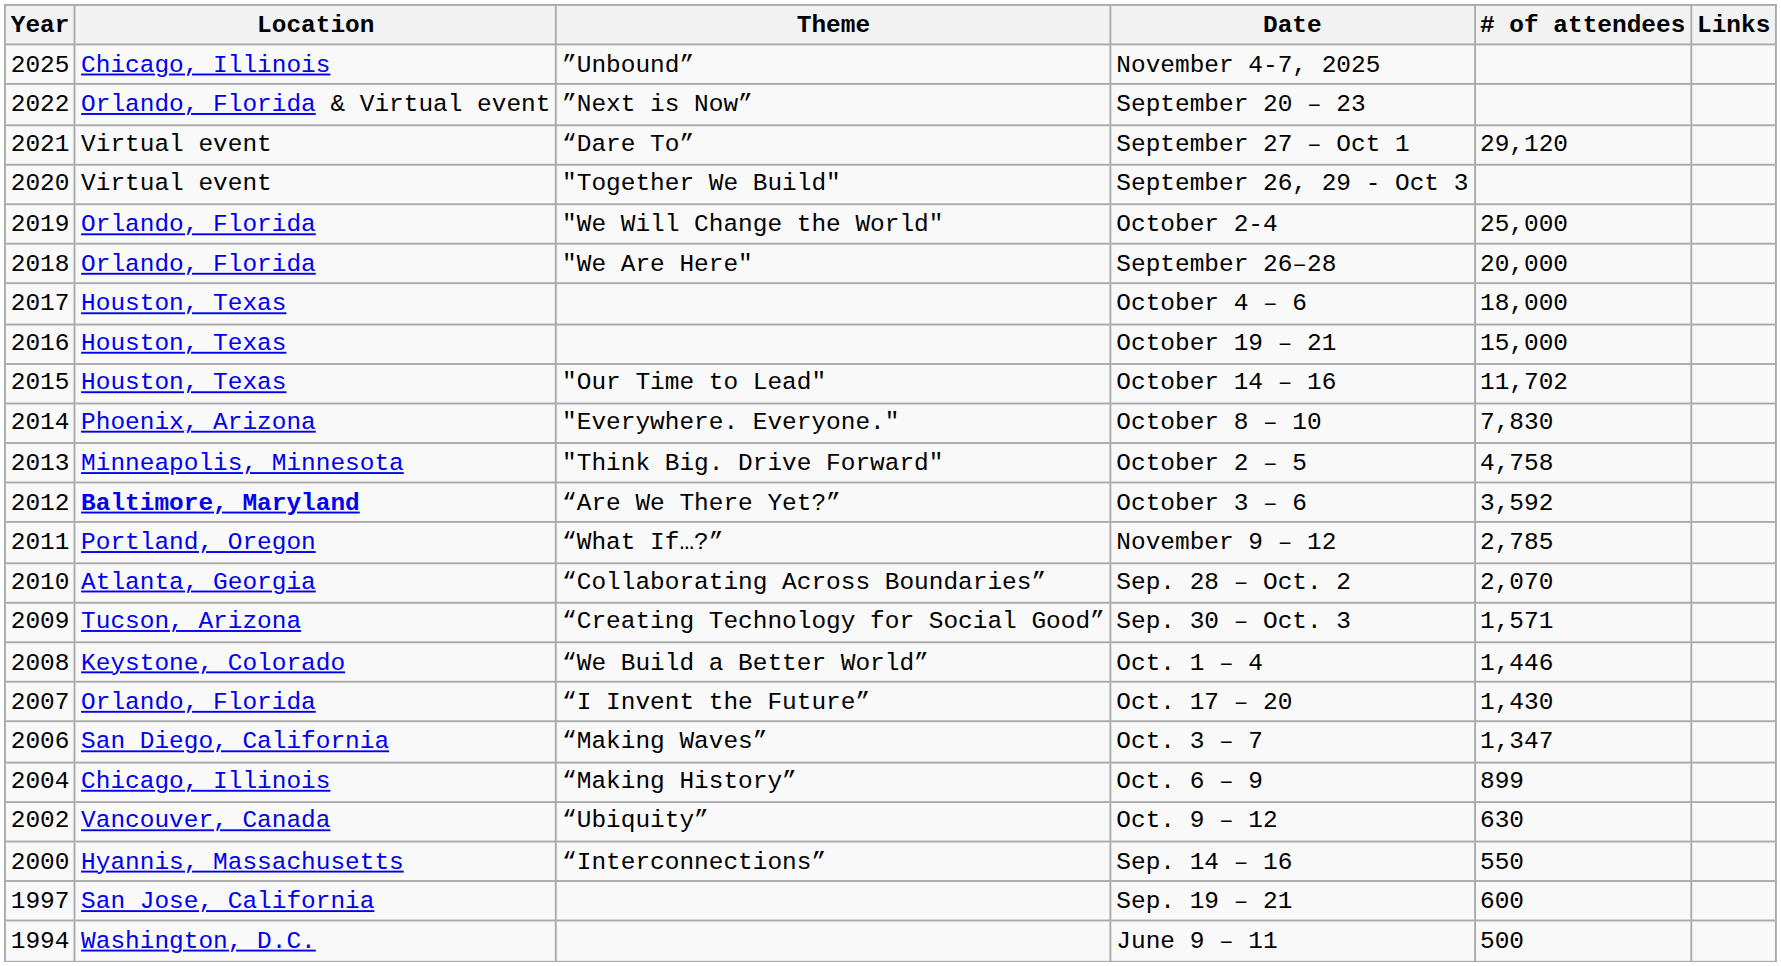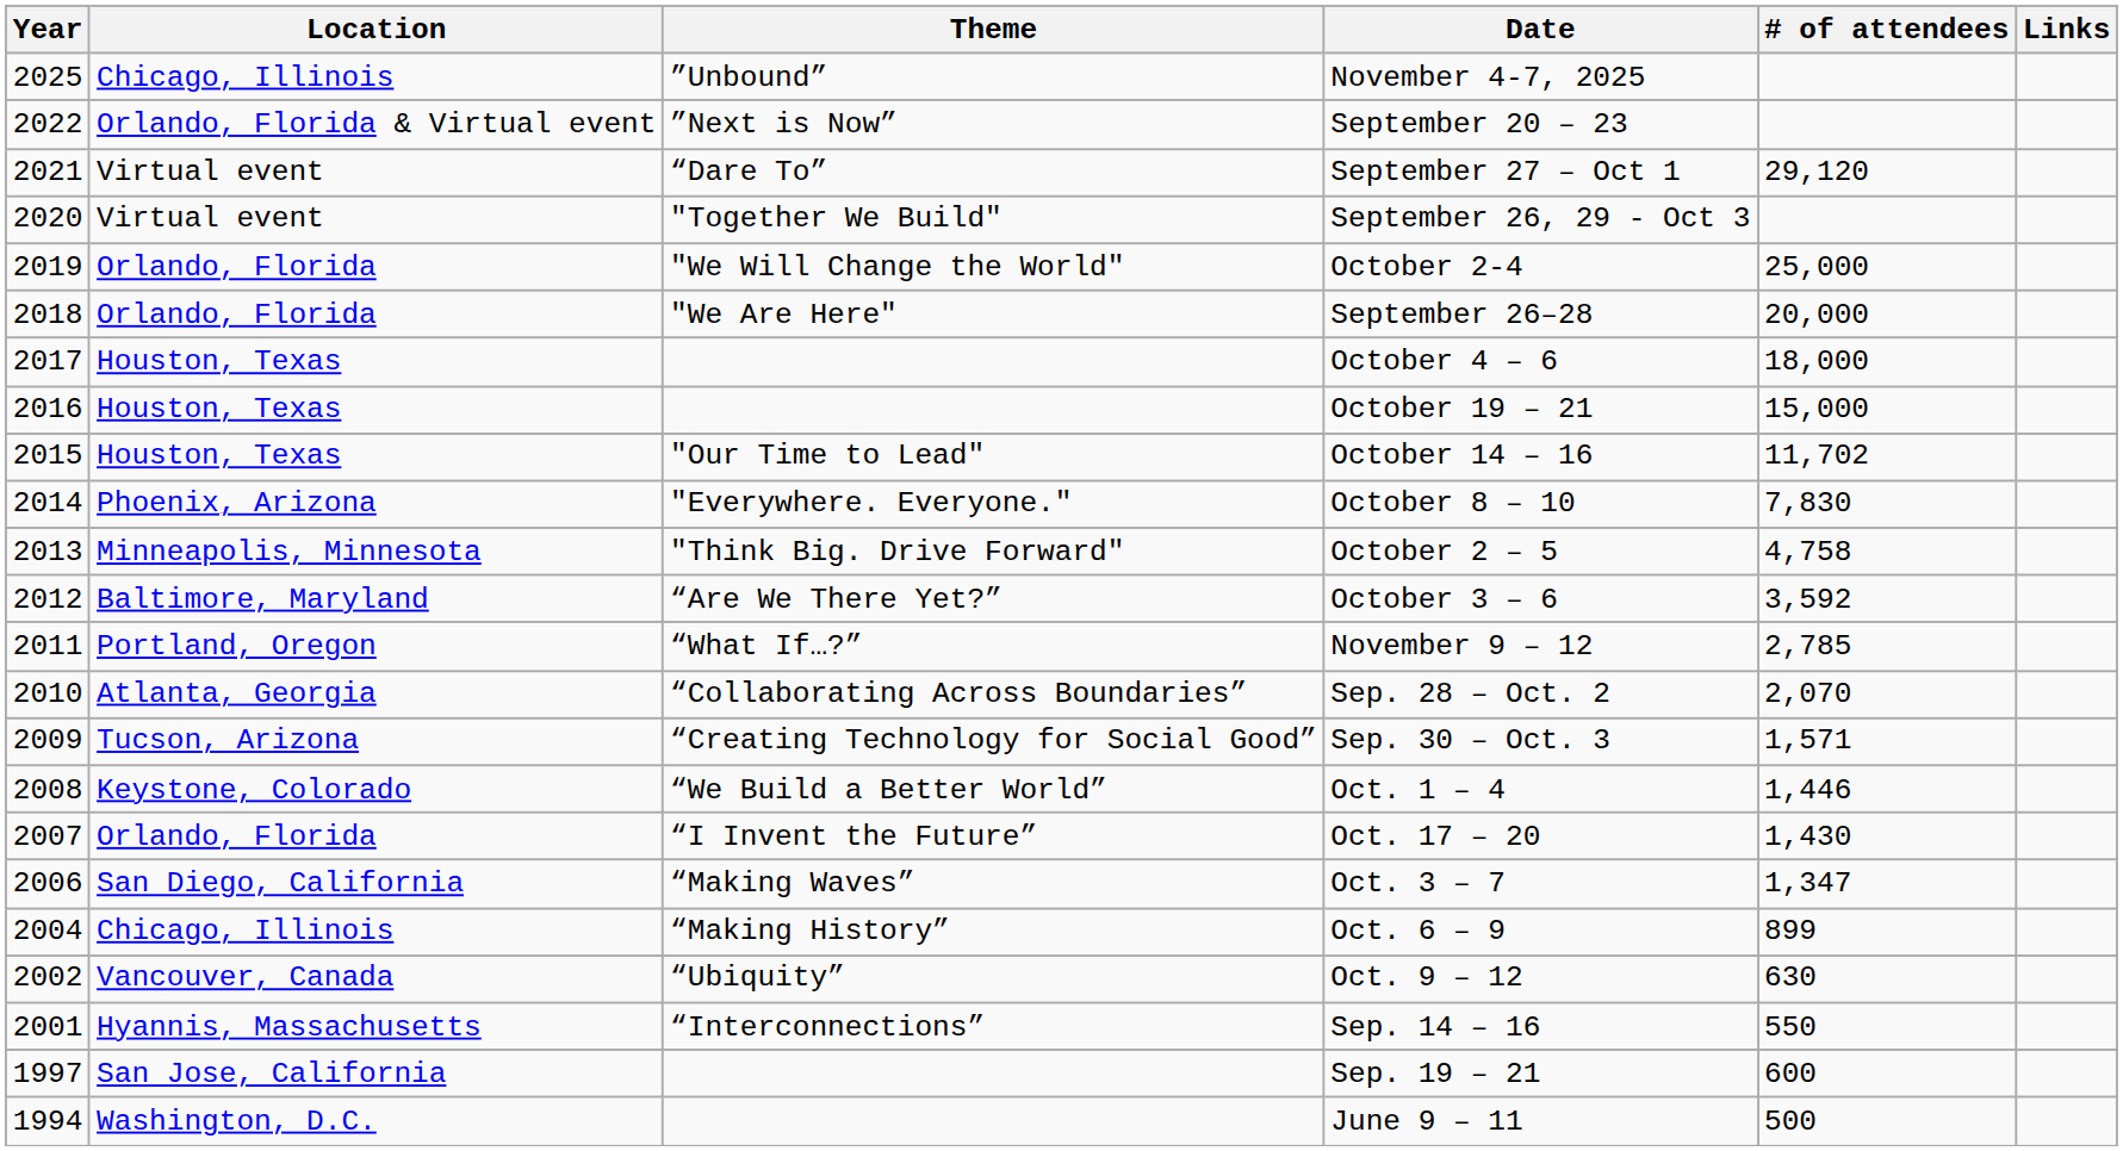October 3 – 6 | Location: bold -> normal
Sep. 14 – 16 | Year: 2000 -> 2001
